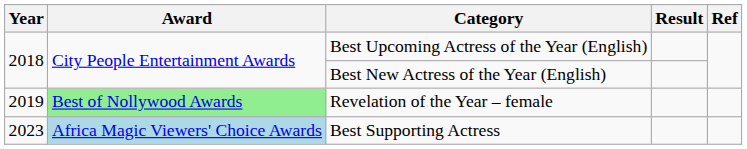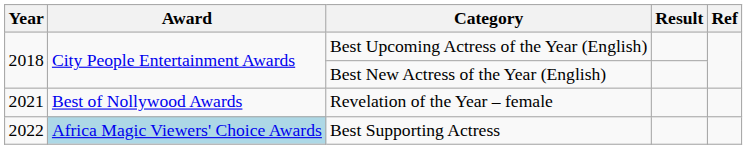Revelation of the Year – female | Year: 2019 -> 2021
Revelation of the Year – female | Award: lightgreen background -> no background
Best Supporting Actress | Year: 2023 -> 2022
